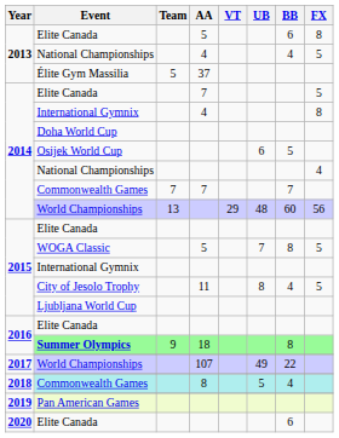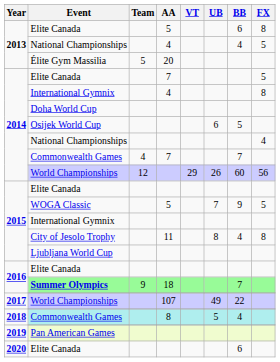Élite Gym Massilia | AA: 37 -> 20
2014 / Commonwealth Games | Team: 7 -> 4
2014 / World Championships | Team: 13 -> 12
2014 / World Championships | UB: 48 -> 26
WOGA Classic | BB: 8 -> 9
City of Jesolo Trophy | FX: 5 -> 8
Summer Olympics | BB: 8 -> 7
